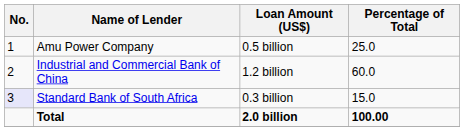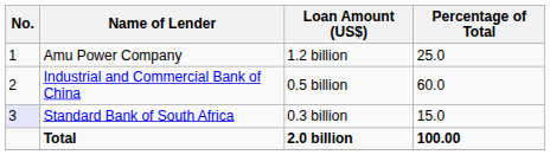Amu Power Company | Loan Amount (US$): 0.5 billion -> 1.2 billion
Industrial and Commercial Bank of China | Loan Amount (US$): 1.2 billion -> 0.5 billion
